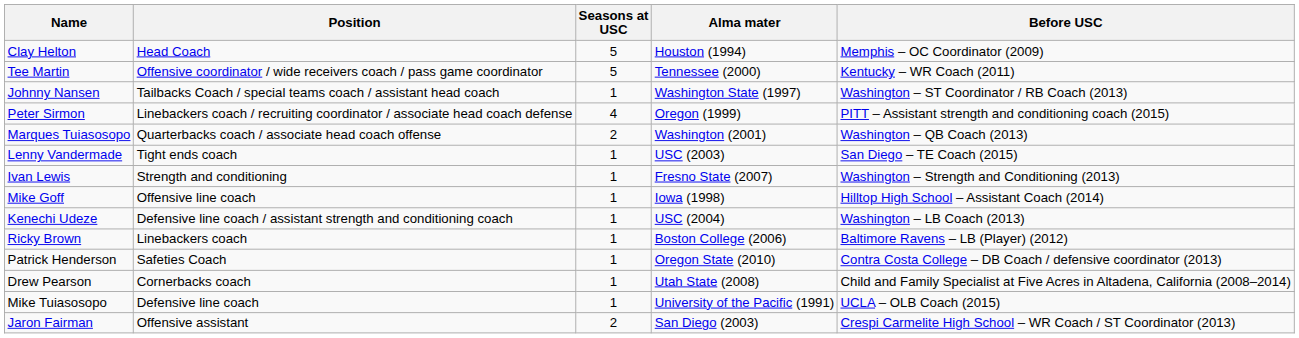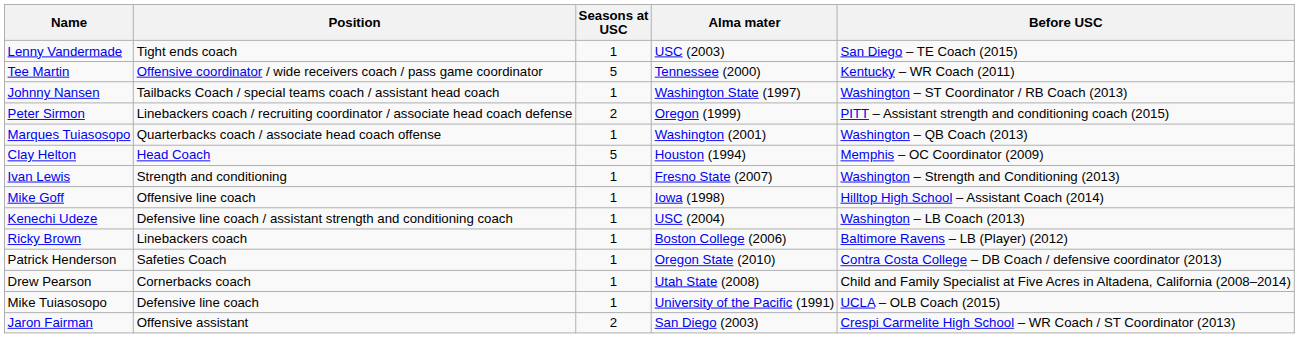rows swapped: Clay Helton <-> Lenny Vandermade
Peter Sirmon | Seasons at USC: 4 -> 2
Marques Tuiasosopo | Seasons at USC: 2 -> 1
